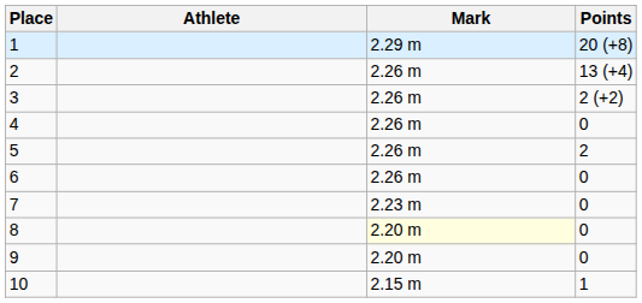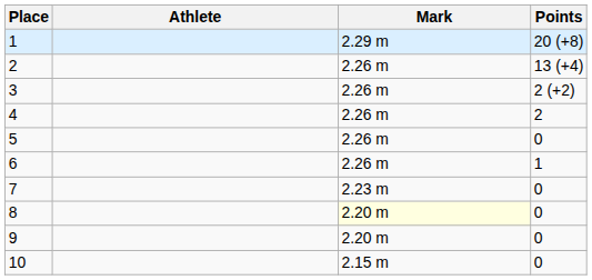4 | Points: 0 -> 2
5 | Points: 2 -> 0
6 | Points: 0 -> 1
10 | Points: 1 -> 0
